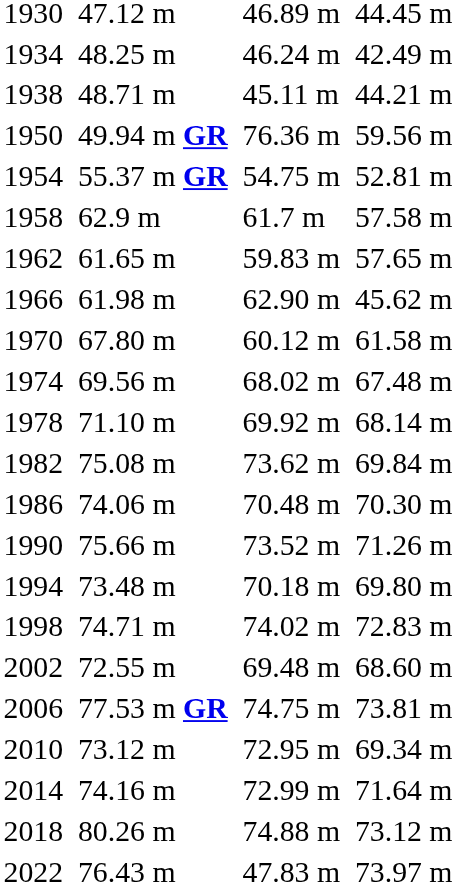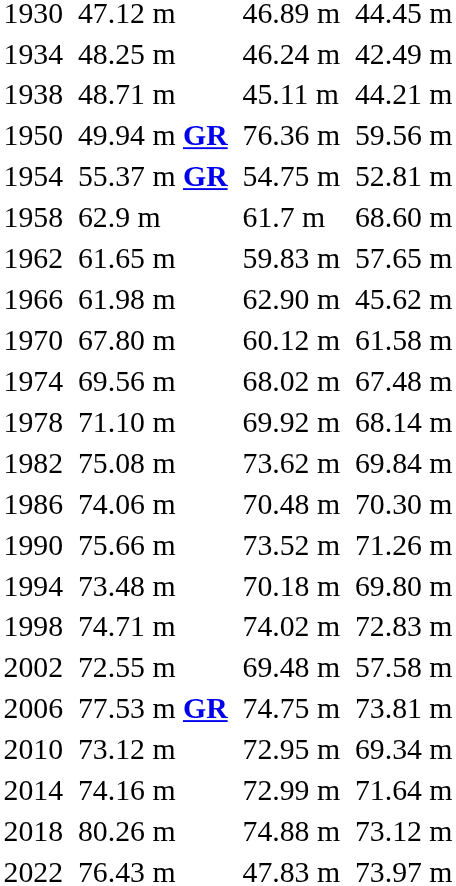1958 | column 7: 57.58 m -> 68.60 m
2002 | column 7: 68.60 m -> 57.58 m
